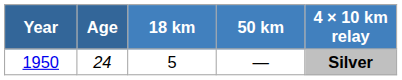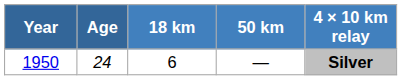1950 | 18 km: 5 -> 6
